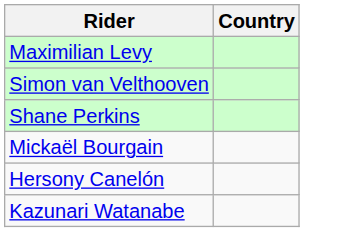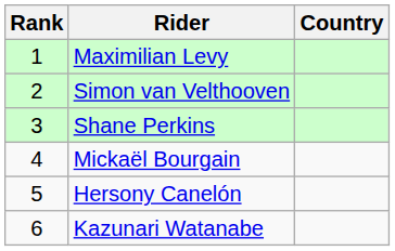+ column: Rank | 1 | 2 | 3 | 4 | 5 | 6
